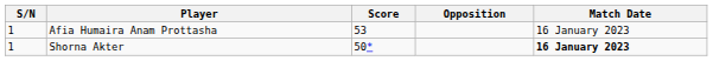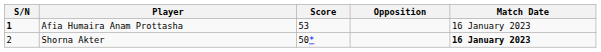Afia Humaira Anam Prottasha | S/N: normal -> bold
Shorna Akter | S/N: 1 -> 2
